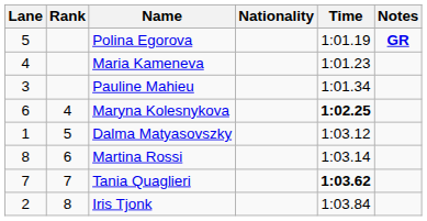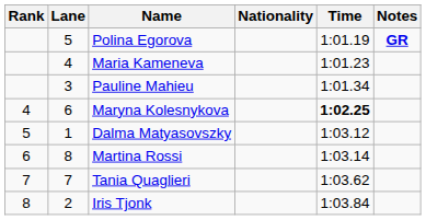columns swapped: Rank <-> Lane
Tania Quaglieri | Time: bold -> normal
